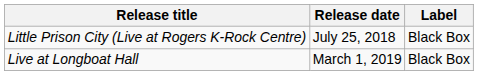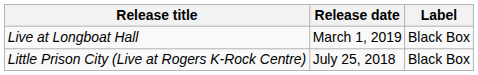rows swapped: Little Prison City (Live at Rogers K-Rock Centre) <-> Live at Longboat Hall
